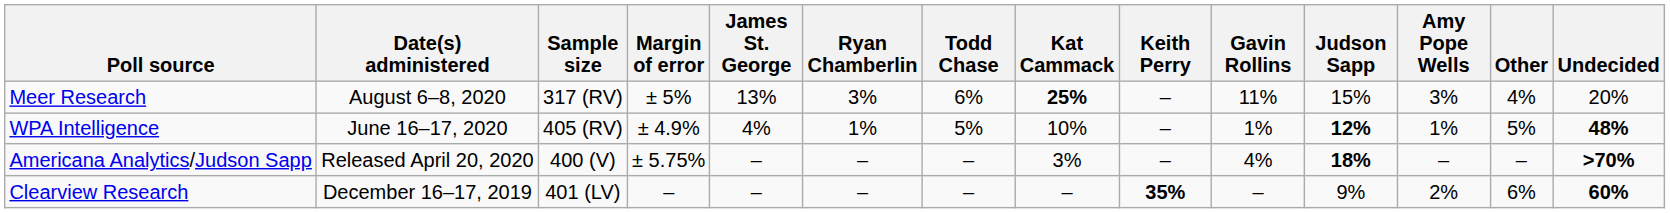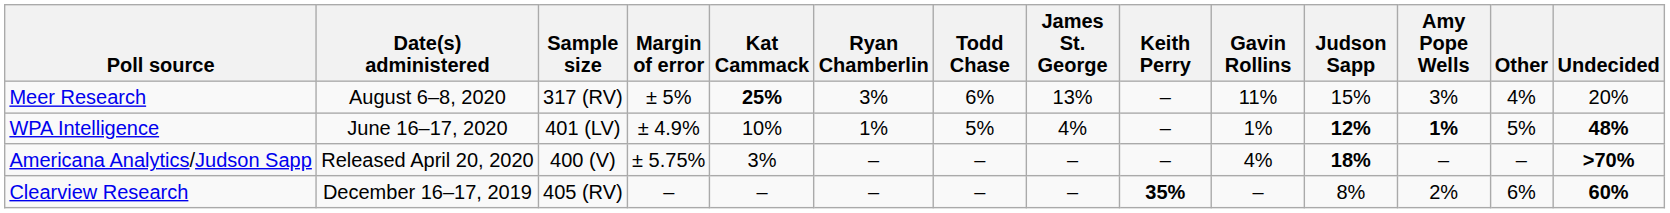columns swapped: Kat Cammack <-> James St. George
WPA Intelligence | Sample size: 405 (RV) -> 401 (LV)
WPA Intelligence | Amy Pope Wells: normal -> bold
Clearview Research | Sample size: 401 (LV) -> 405 (RV)
Clearview Research | Judson Sapp: 9% -> 8%
